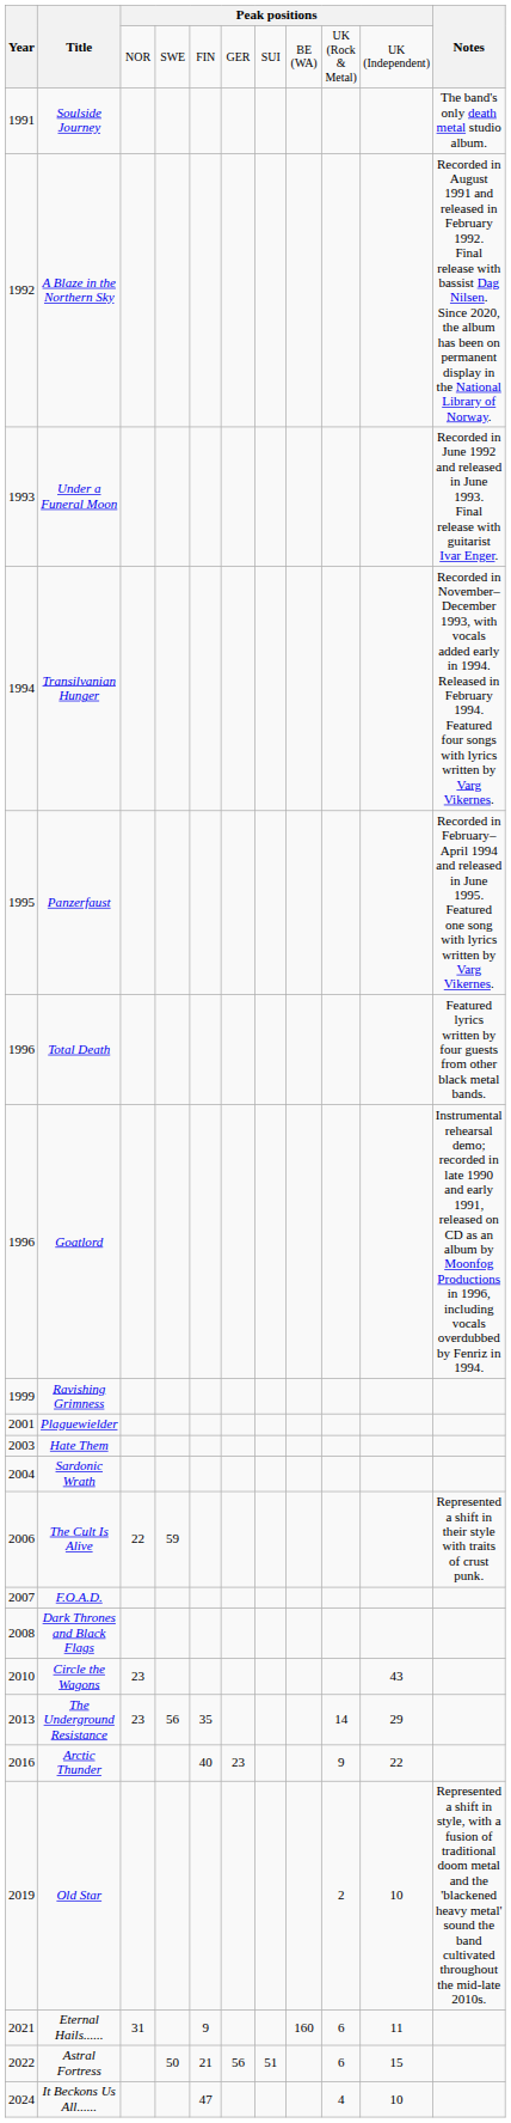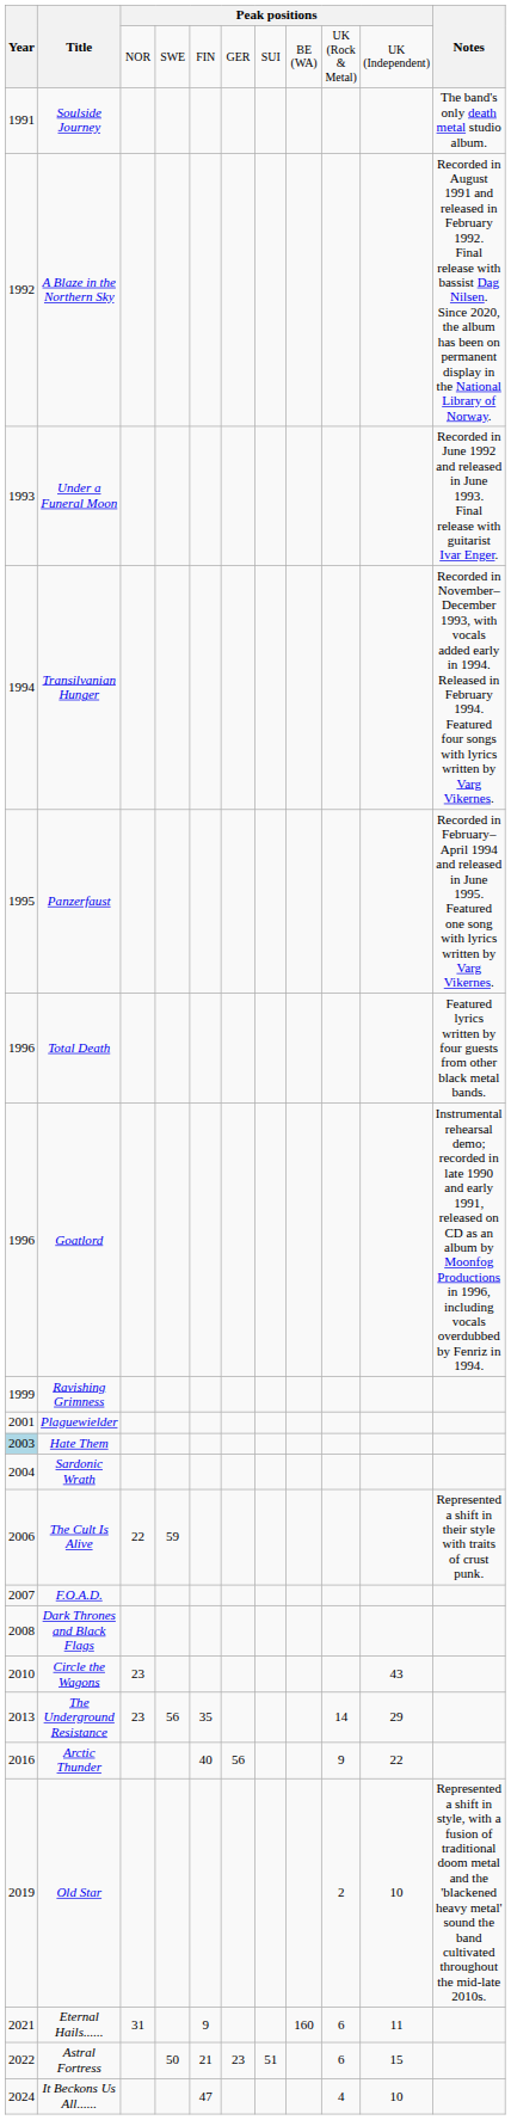Hate Them | Year: no background -> lightblue background
Arctic Thunder | column 6: 23 -> 56
Astral Fortress | column 6: 56 -> 23
